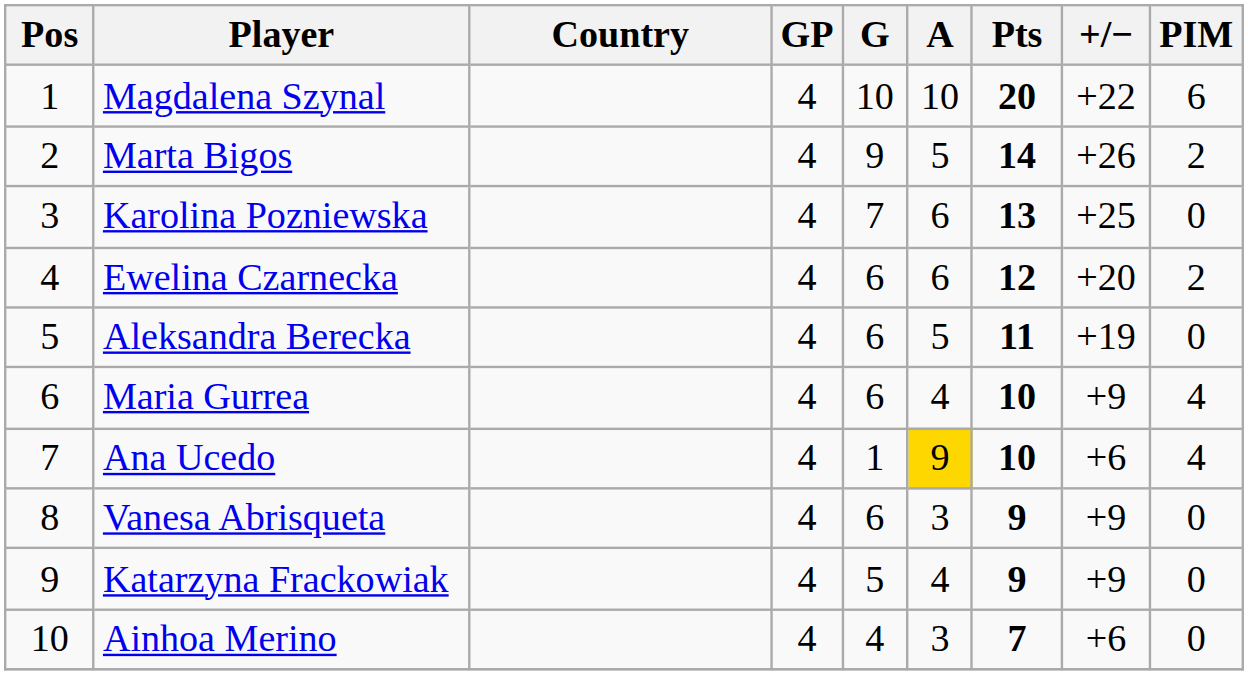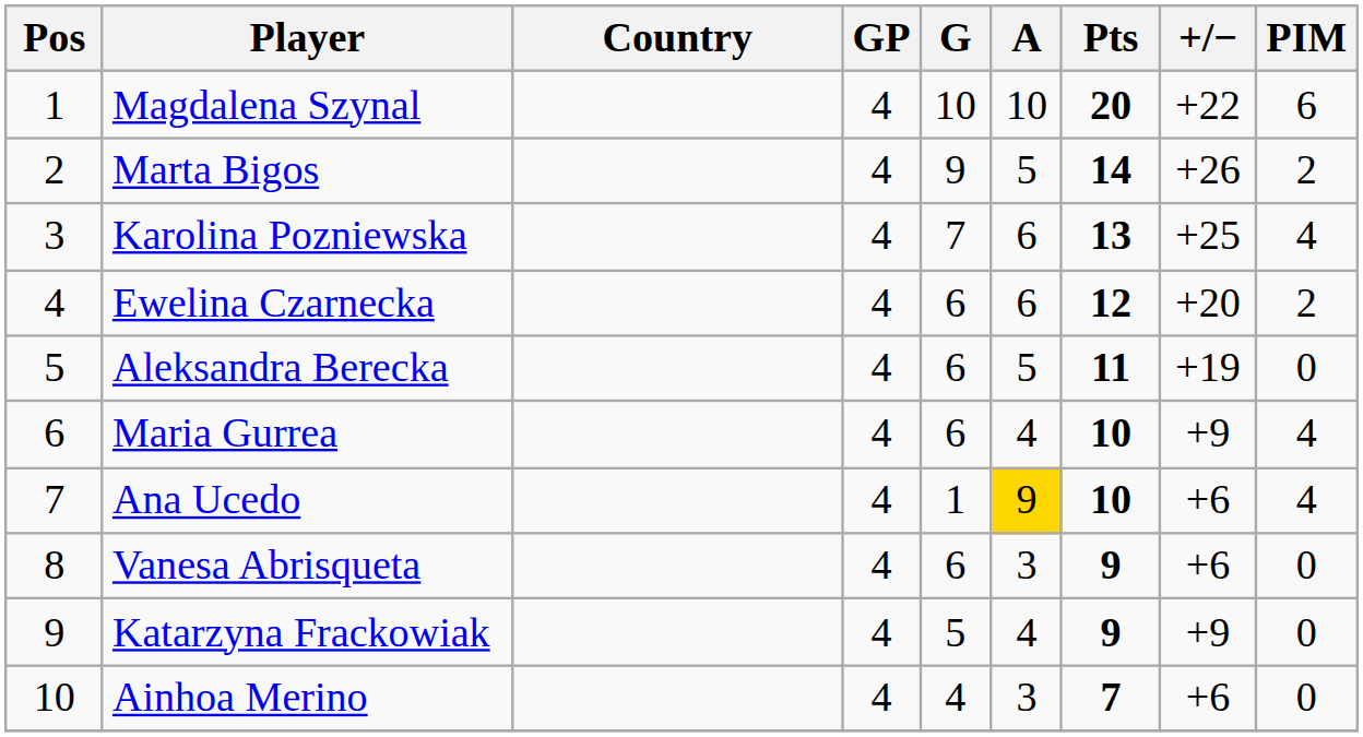Karolina Pozniewska | PIM: 0 -> 4
Vanesa Abrisqueta | +/−: +9 -> +6
